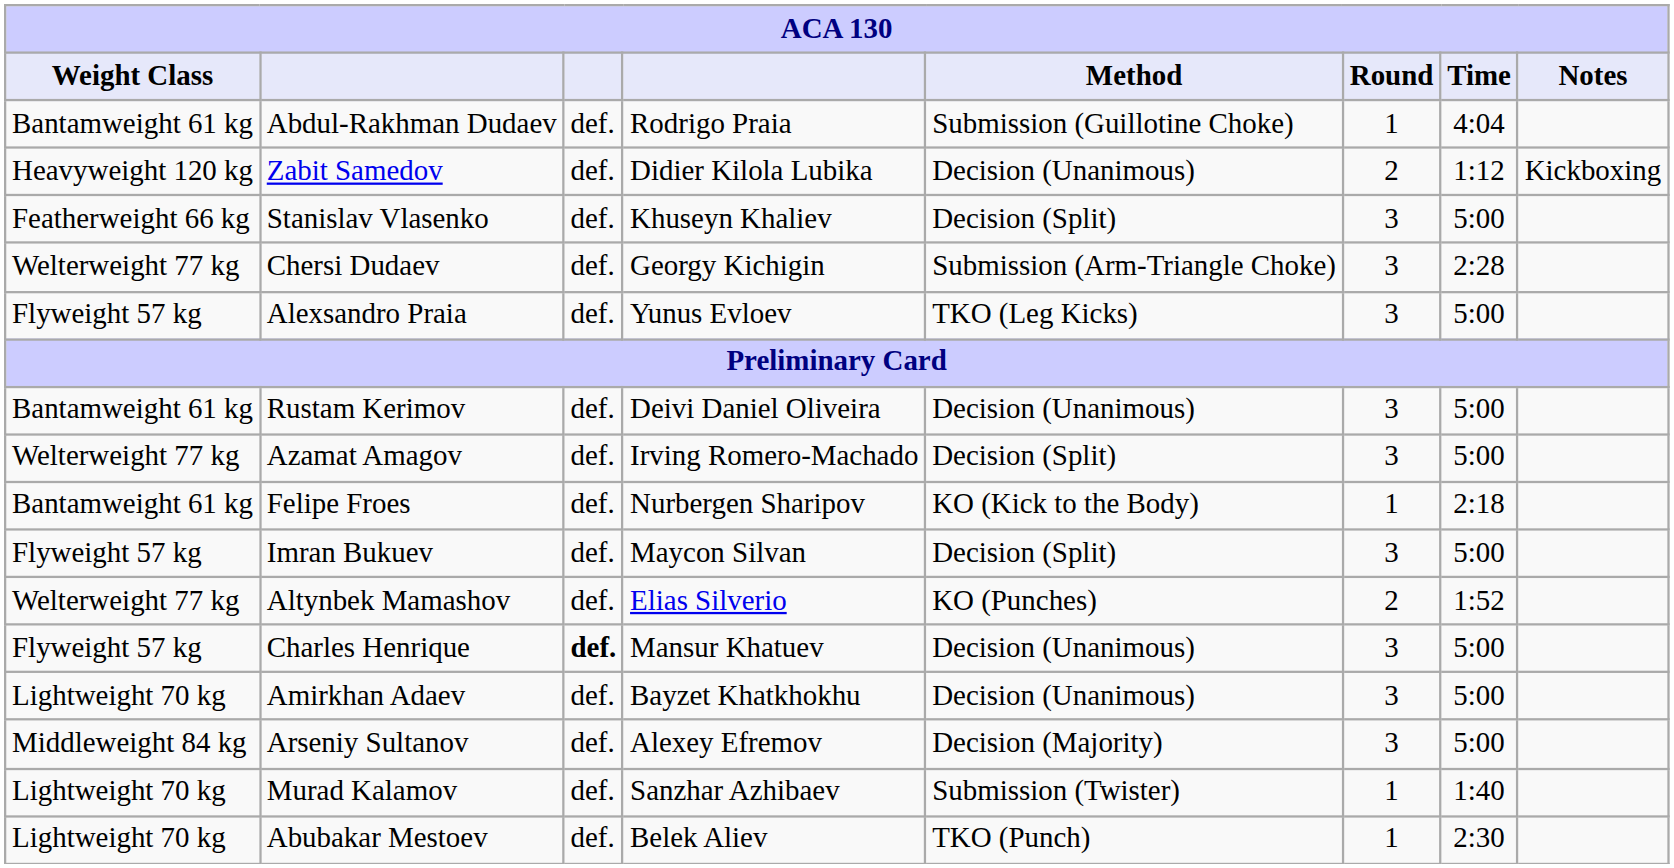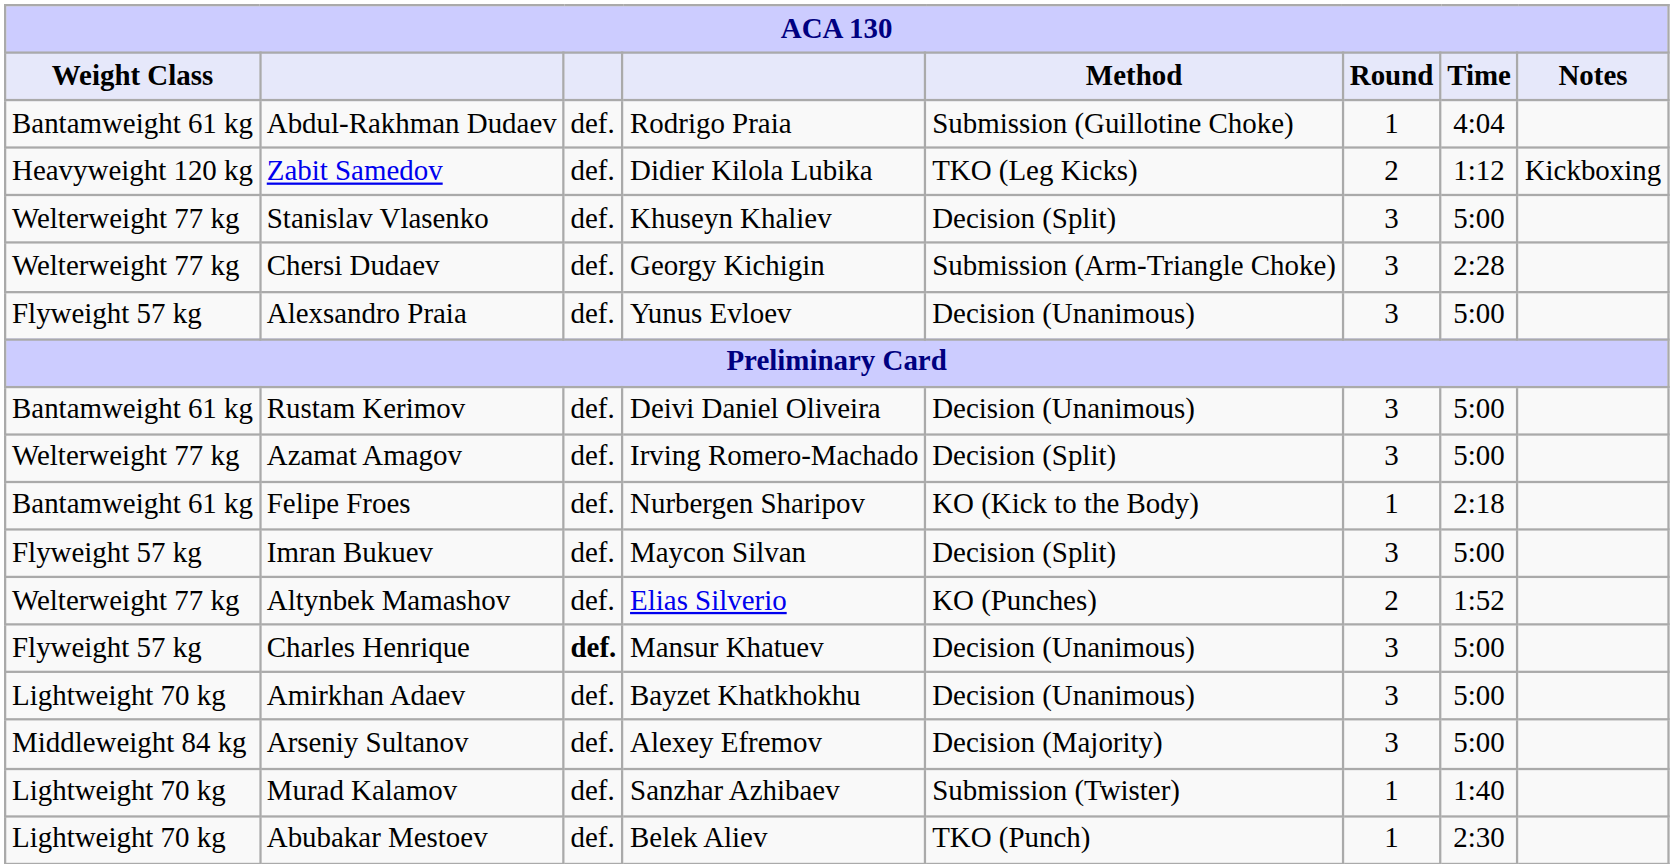Zabit Samedov | Method: Decision (Unanimous) -> TKO (Leg Kicks)
Stanislav Vlasenko | Weight Class: Featherweight 66 kg -> Welterweight 77 kg
Alexsandro Praia | Method: TKO (Leg Kicks) -> Decision (Unanimous)
